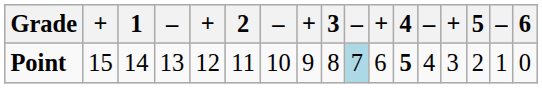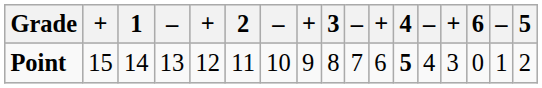columns swapped: 5 <-> 6
Point | column 10: lightblue background -> no background
